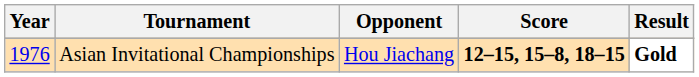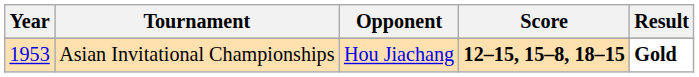Asian Invitational Championships | Year: 1976 -> 1953
